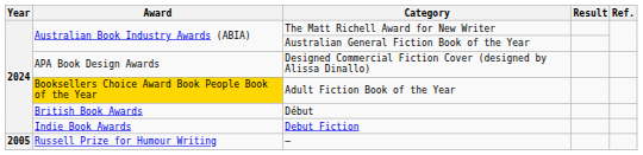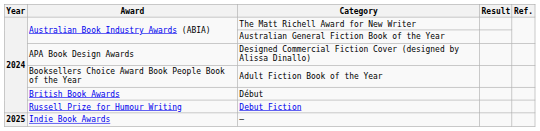Adult Fiction Book of the Year | Award: gold background -> no background
Debut Fiction | Award: Indie Book Awards -> Russell Prize for Humour Writing
— | Year: 2005 -> 2025
— | Award: Russell Prize for Humour Writing -> Indie Book Awards
